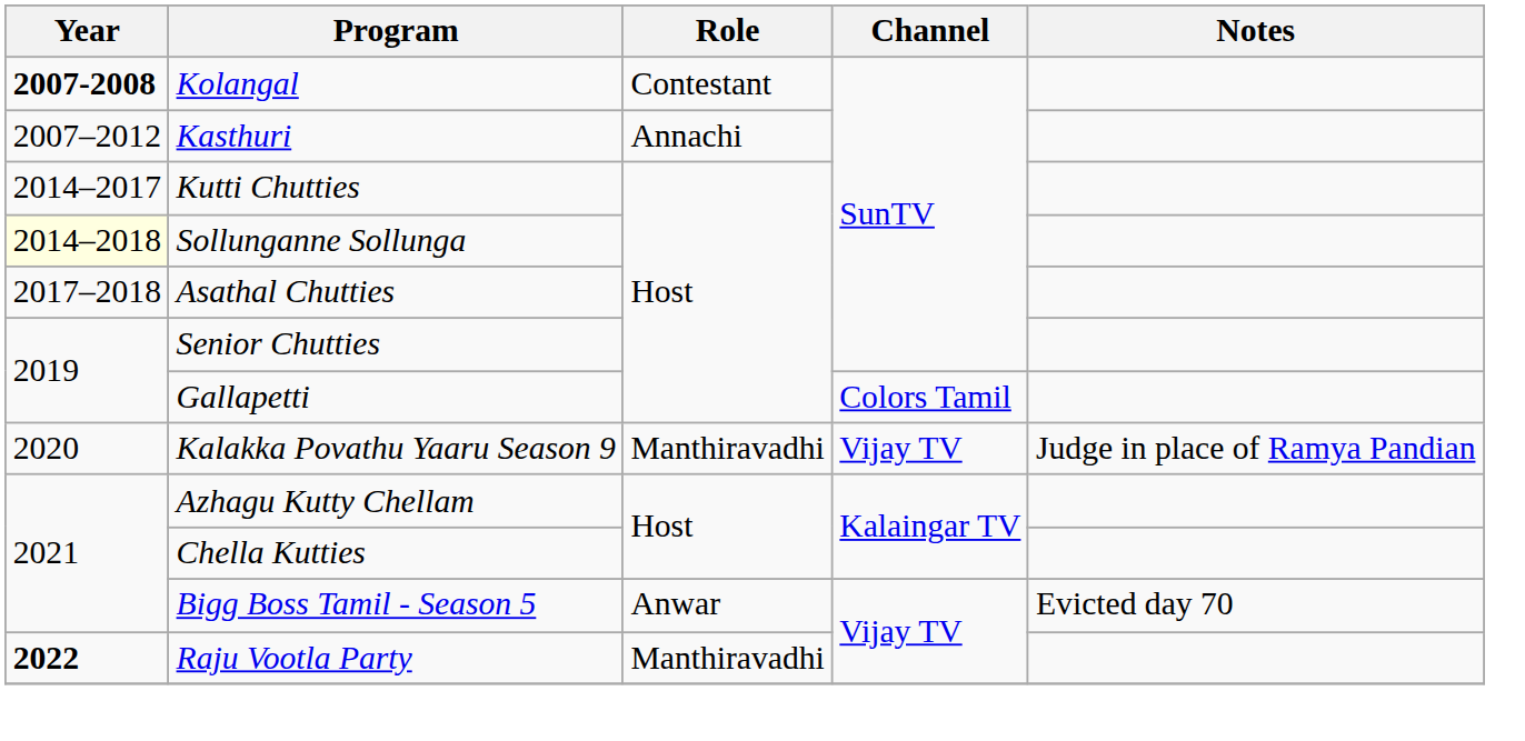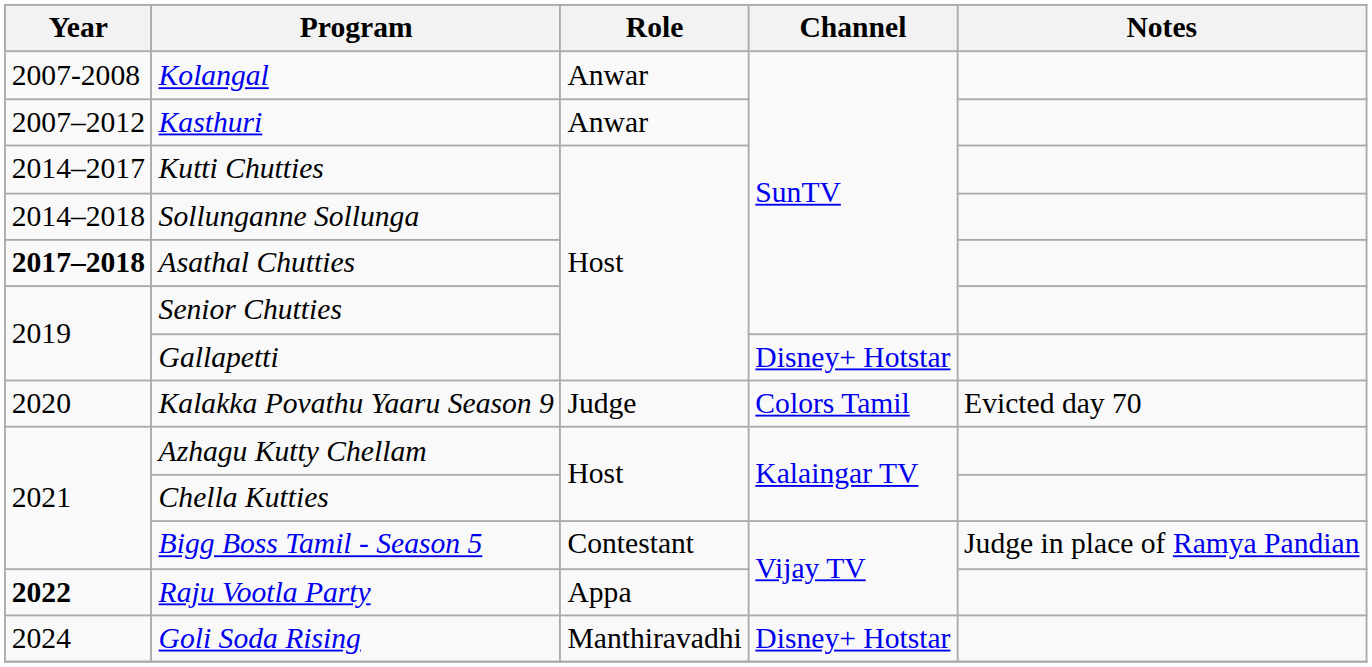Kolangal | Year: bold -> normal
Kolangal | Role: Contestant -> Anwar
Kasthuri | Role: Annachi -> Anwar
Sollunganne Sollunga | Year: lightyellow background -> no background
Asathal Chutties | Year: normal -> bold
Gallapetti | Channel: Colors Tamil -> Disney+ Hotstar
Kalakka Povathu Yaaru Season 9 | Role: Manthiravadhi -> Judge
Kalakka Povathu Yaaru Season 9 | Channel: Vijay TV -> Colors Tamil
Kalakka Povathu Yaaru Season 9 | Notes: Judge in place of Ramya Pandian -> Evicted day 70
Bigg Boss Tamil - Season 5 | Role: Anwar -> Contestant
Bigg Boss Tamil - Season 5 | Notes: Evicted day 70 -> Judge in place of Ramya Pandian
Raju Vootla Party | Role: Manthiravadhi -> Appa
+ row: 2024 | Goli Soda Rising | Manthiravadhi | Disney+ Hotstar
